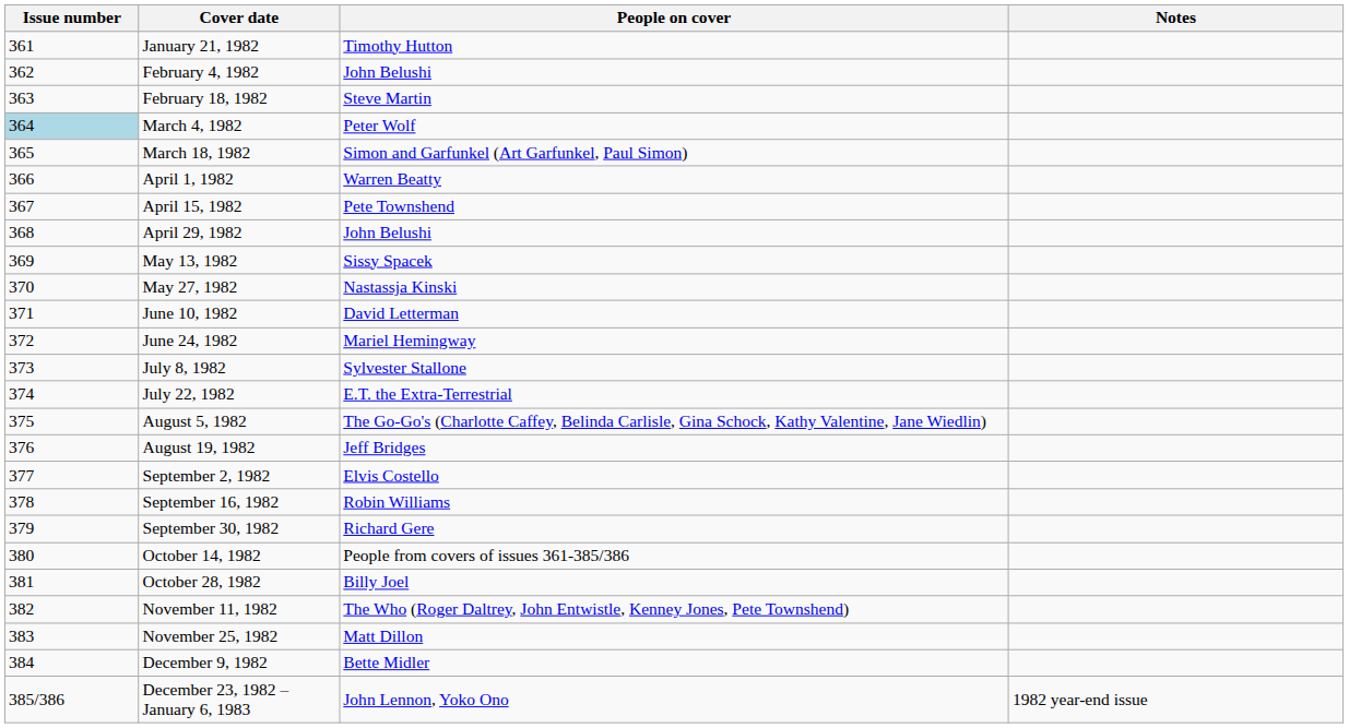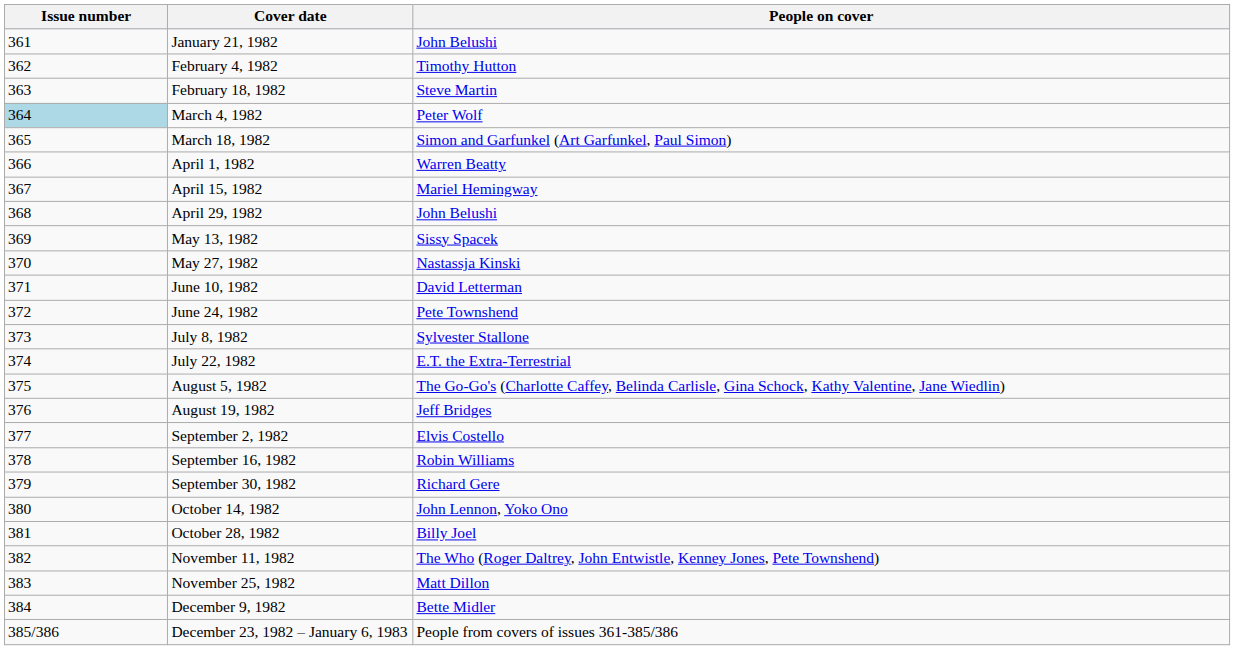- column: Notes | 1982 year-end issue
January 21, 1982 | People on cover: Timothy Hutton -> John Belushi
February 4, 1982 | People on cover: John Belushi -> Timothy Hutton
April 15, 1982 | People on cover: Pete Townshend -> Mariel Hemingway
June 24, 1982 | People on cover: Mariel Hemingway -> Pete Townshend
October 14, 1982 | People on cover: People from covers of issues 361-385/386 -> John Lennon, Yoko Ono
December 23, 1982 – January 6, 1983 | People on cover: John Lennon, Yoko Ono -> People from covers of issues 361-385/386
